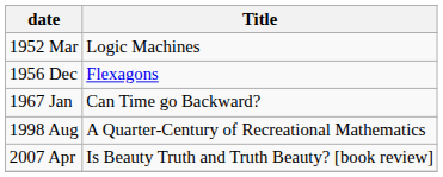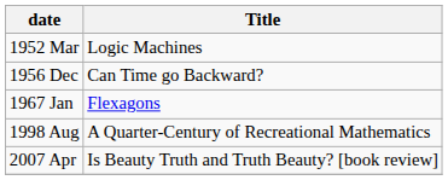1956 Dec | Title: Flexagons -> Can Time go Backward?
1967 Jan | Title: Can Time go Backward? -> Flexagons
